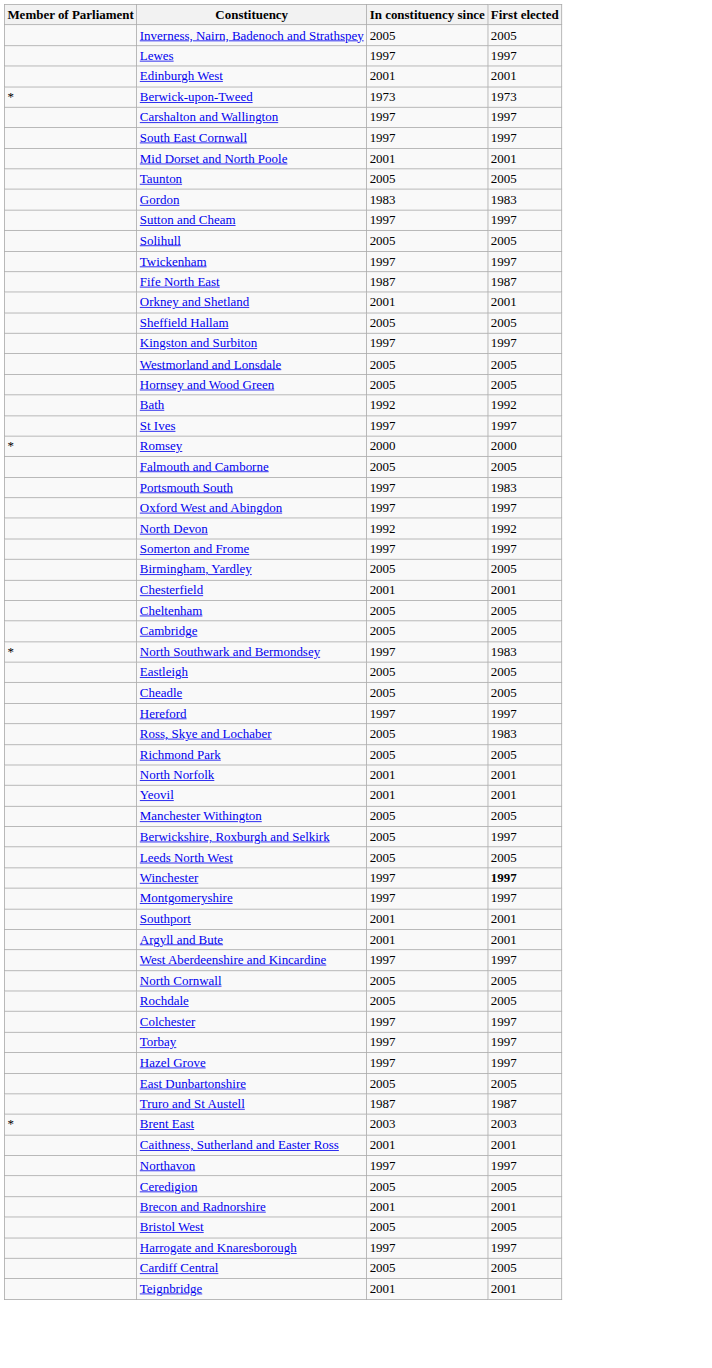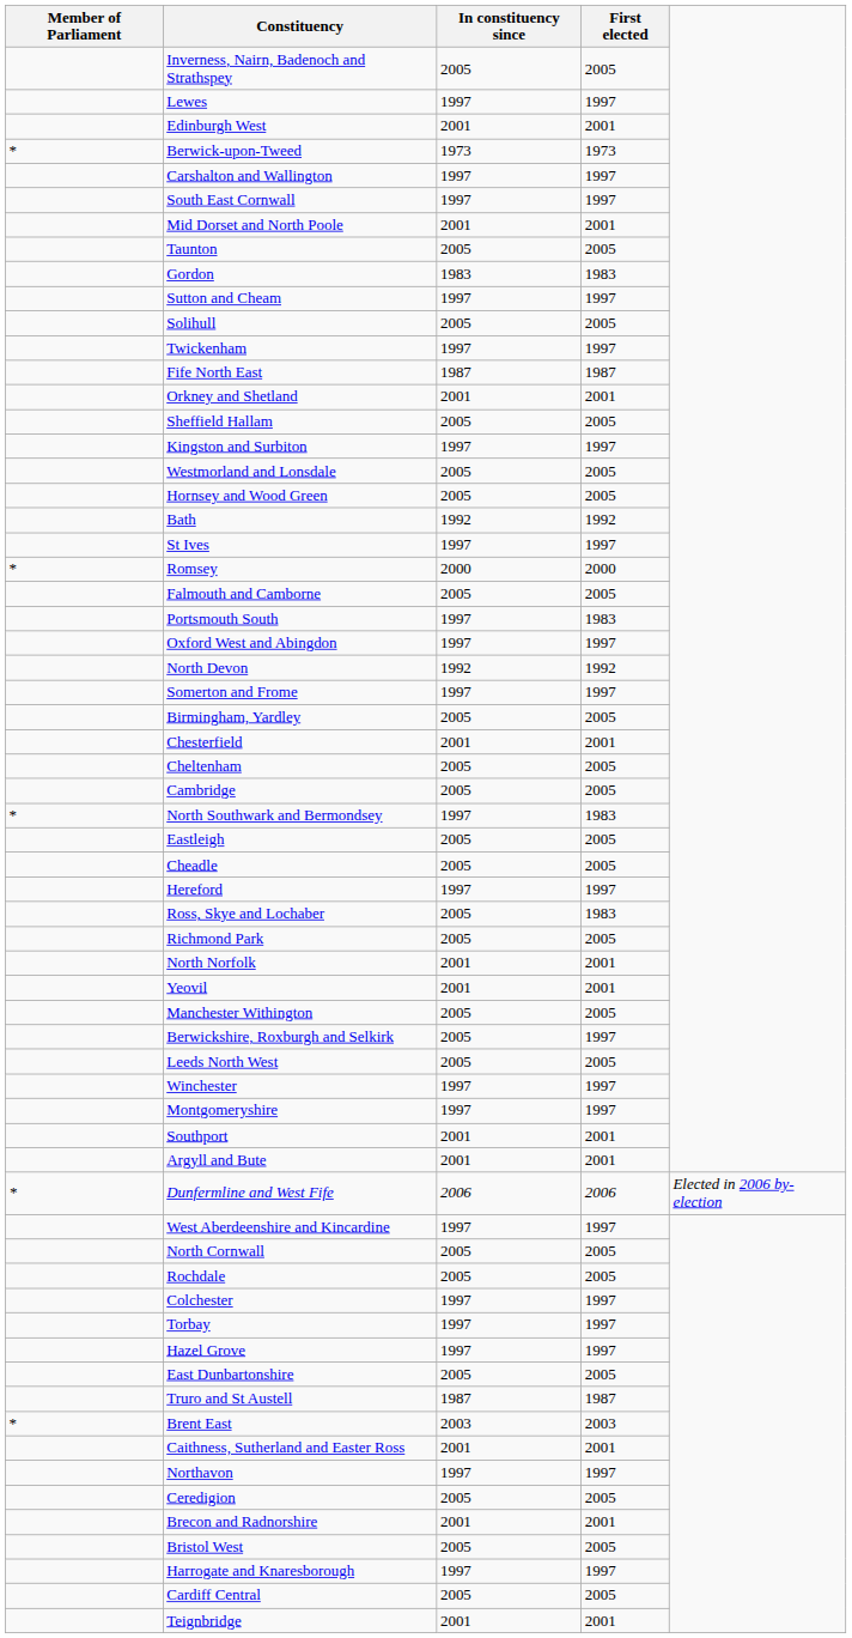Winchester | First elected: bold -> normal
+ row: * | Dunfermline and West Fife | 2006 | 2006 | Elected in 2006 by-election
